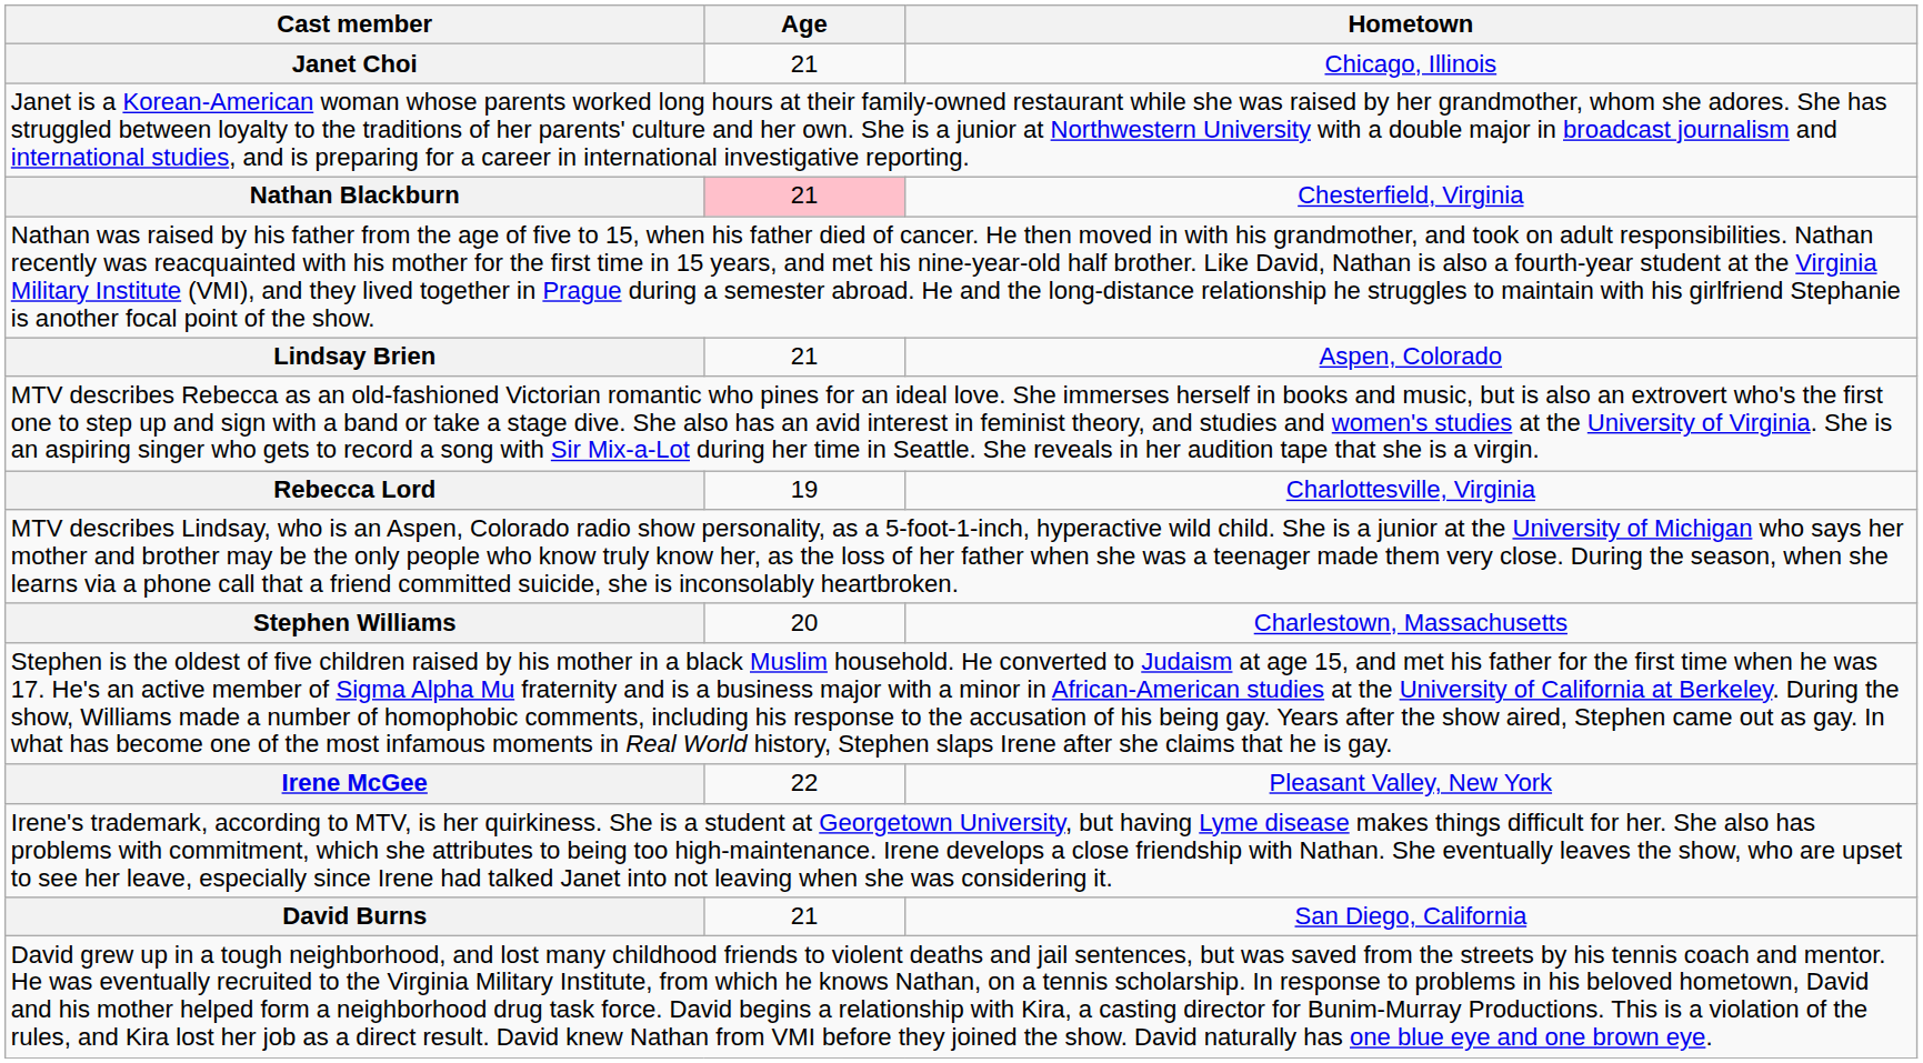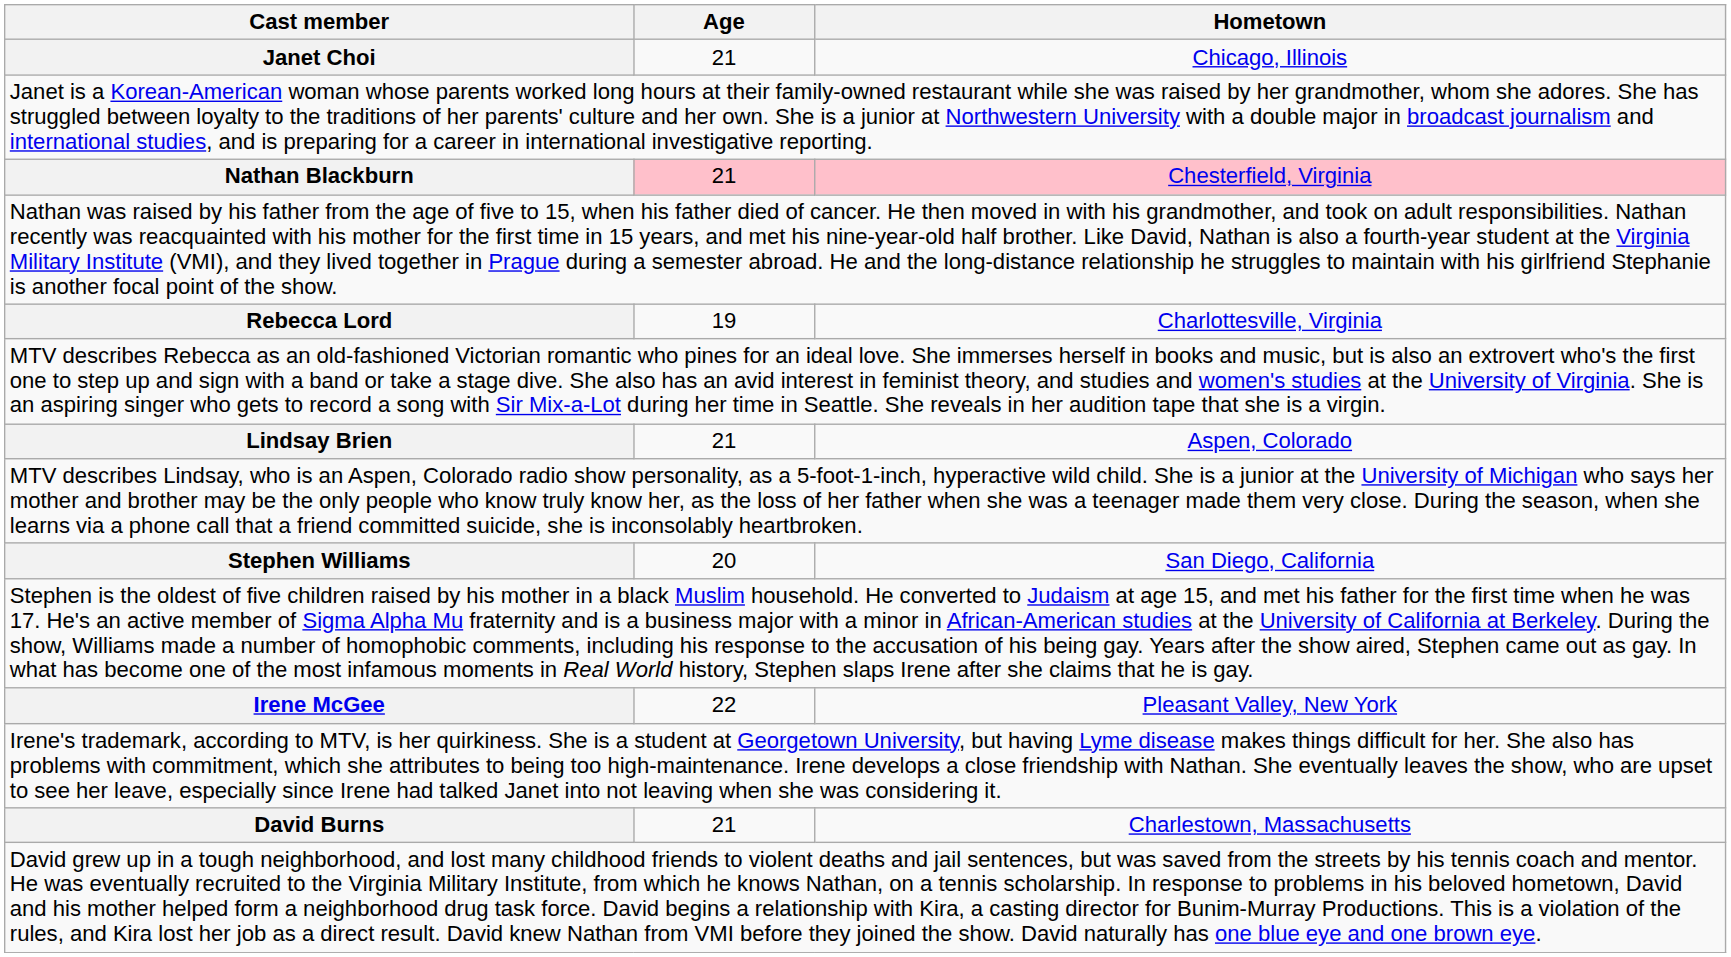Nathan Blackburn | Hometown: no background -> pink background
rows swapped: Rebecca Lord <-> Lindsay Brien
Stephen Williams | Hometown: Charlestown, Massachusetts -> San Diego, California
David Burns | Hometown: San Diego, California -> Charlestown, Massachusetts
